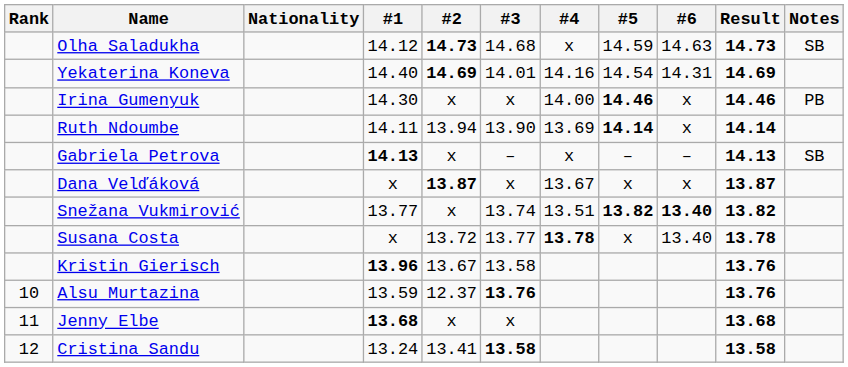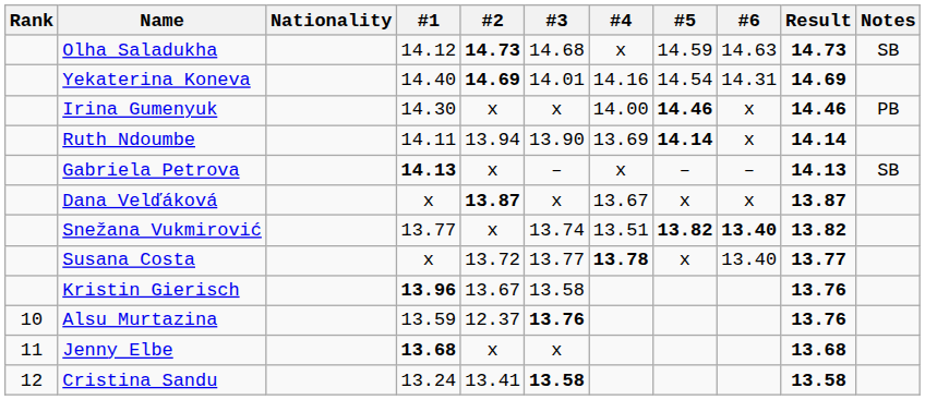Susana Costa | Result: 13.78 -> 13.77
